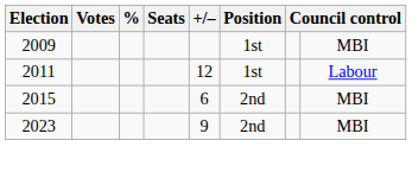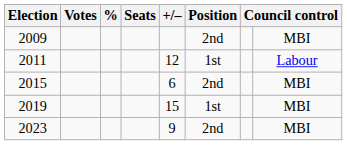2009 | Position: 1st -> 2nd
+ row: 2019 | 15 | 1st | MBI
